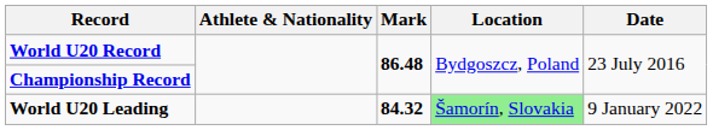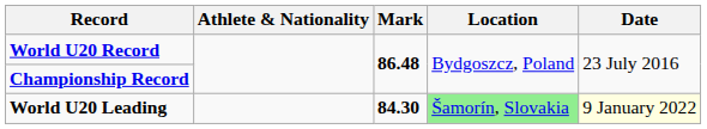World U20 Leading | Mark: 84.32 -> 84.30
World U20 Leading | Date: no background -> lightyellow background
